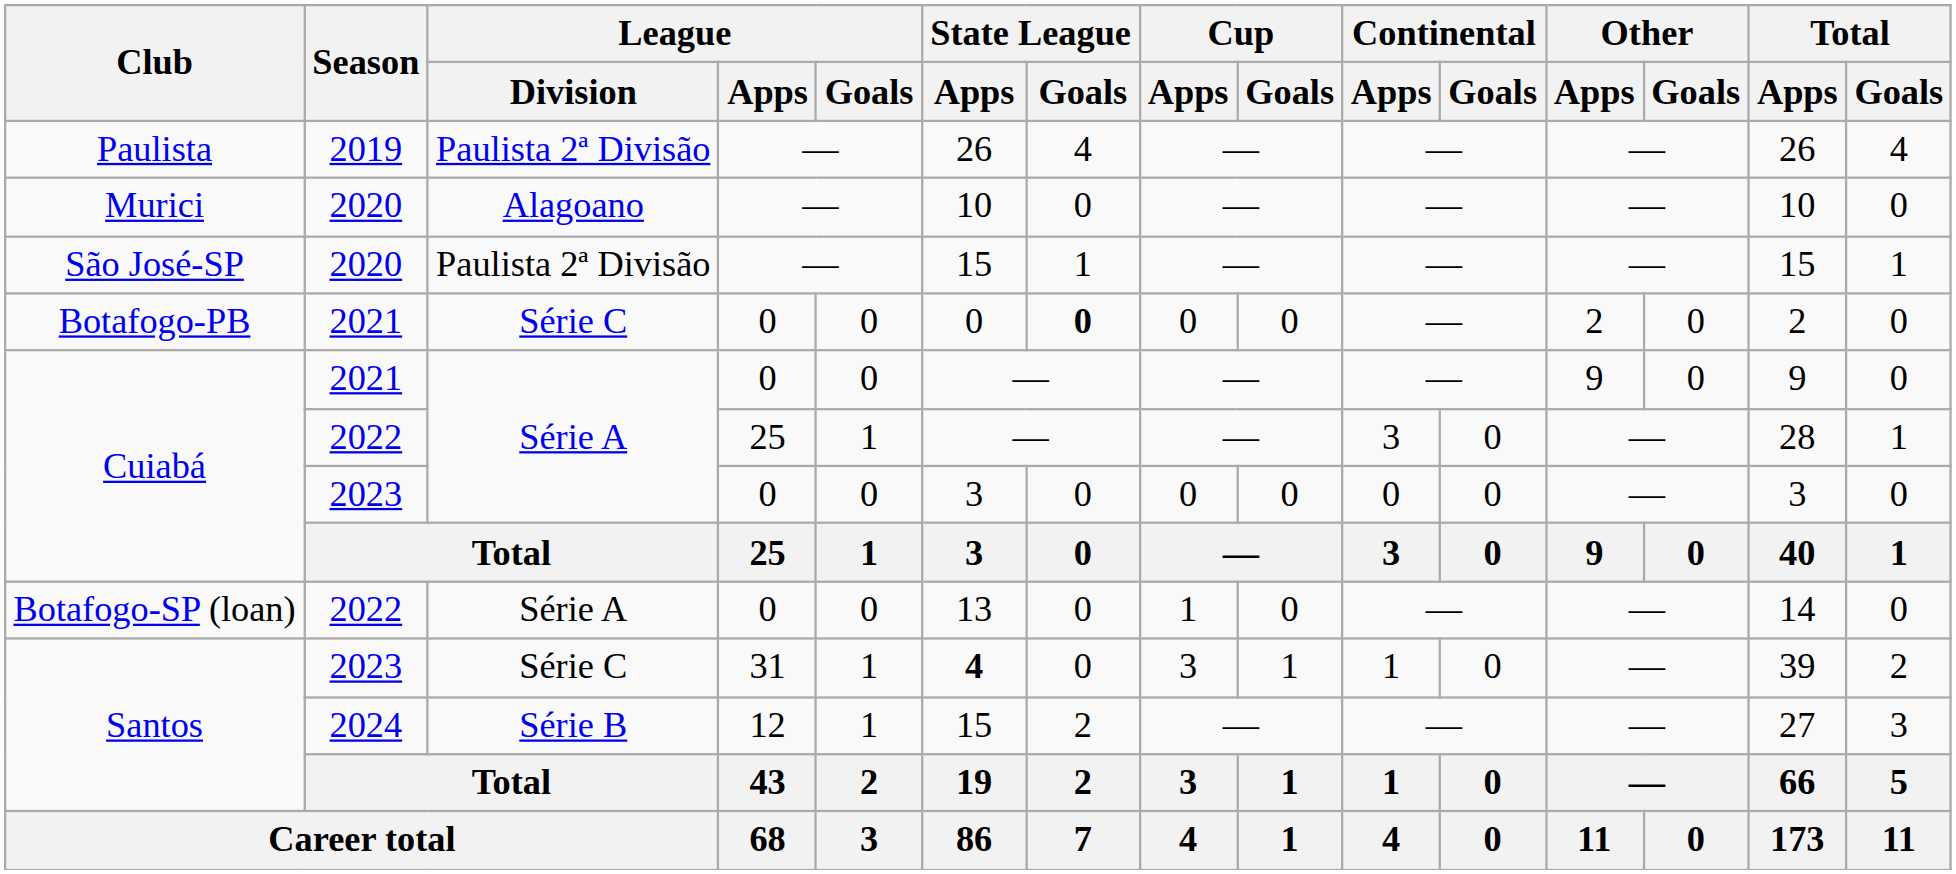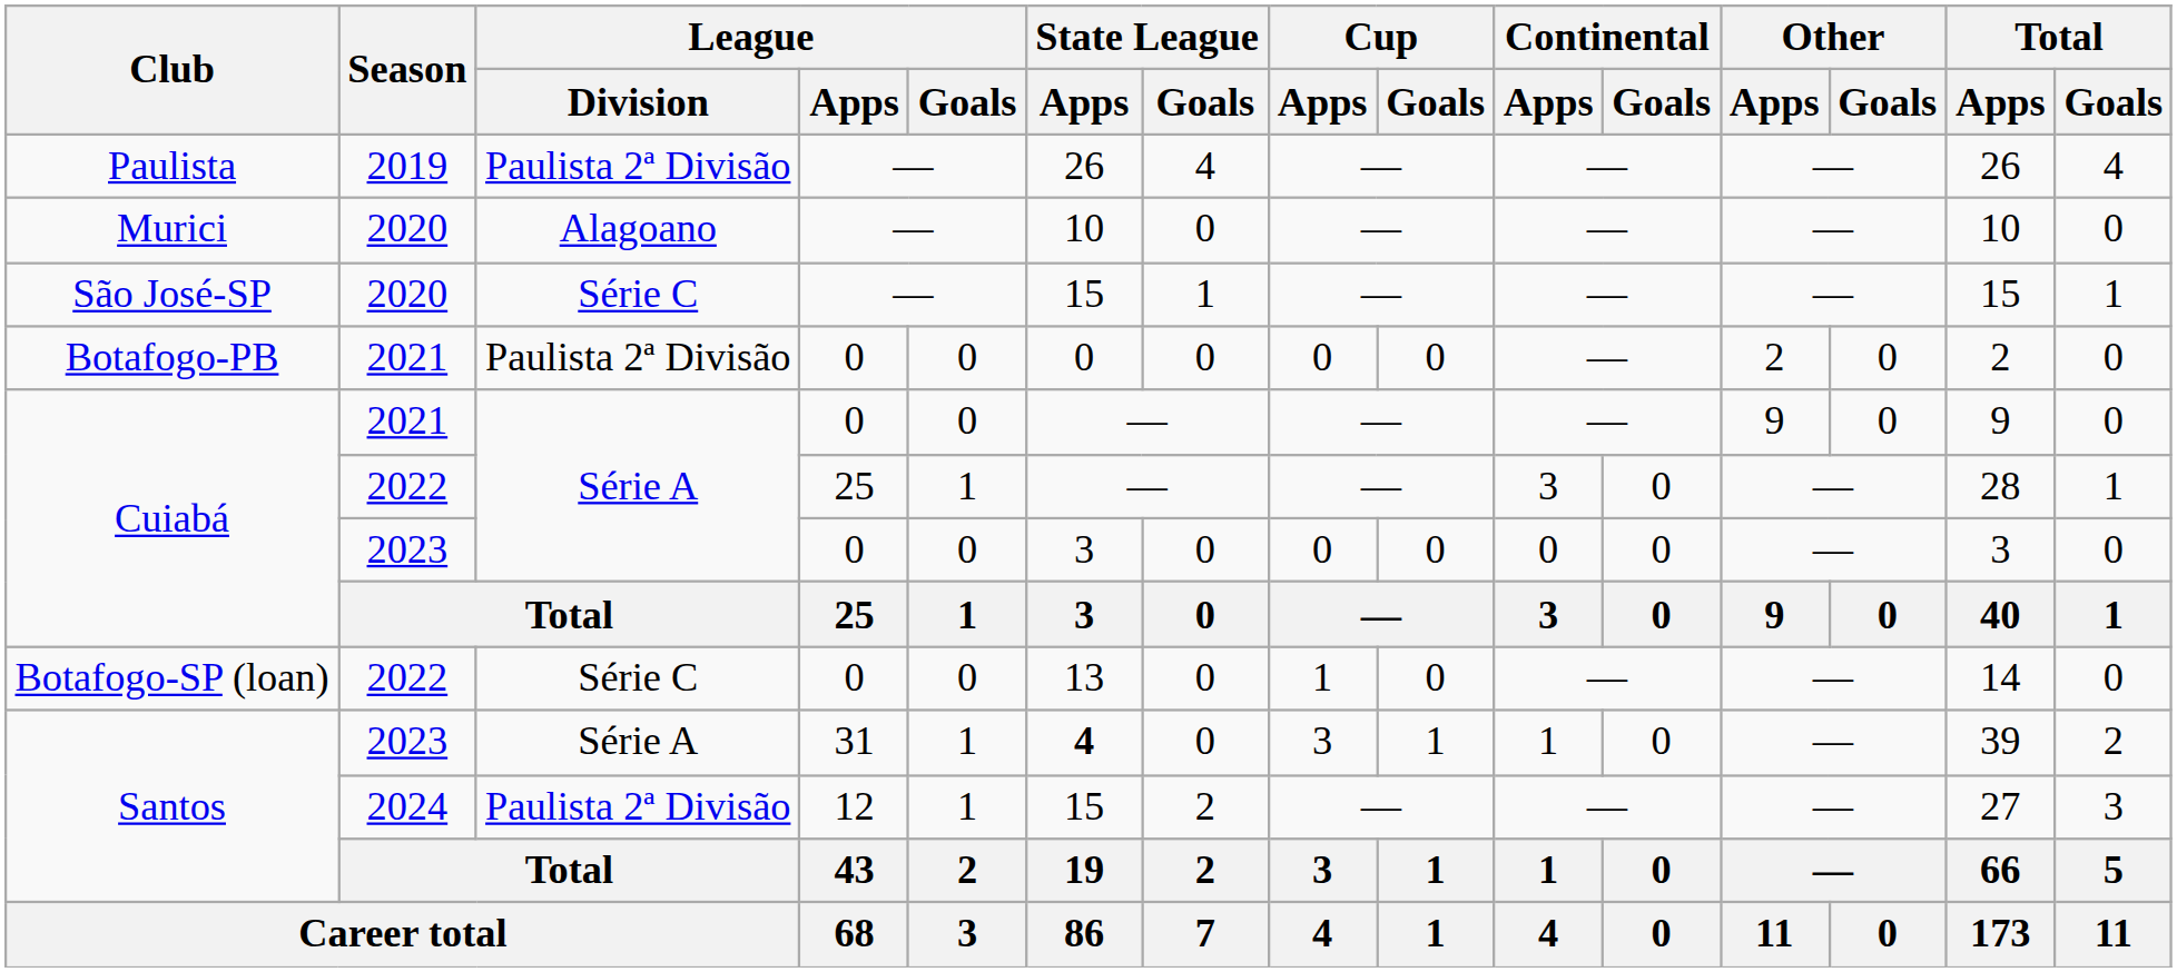São José-SP | League / Division: Paulista 2ª Divisão -> Série C
Botafogo-PB | League / Division: Série C -> Paulista 2ª Divisão
Botafogo-PB | State League / Goals: bold -> normal
Botafogo-SP (loan) | League / Division: Série A -> Série C
Santos / 2023 | League / Division: Série C -> Série A
Santos / 2024 | League / Division: Série B -> Paulista 2ª Divisão
